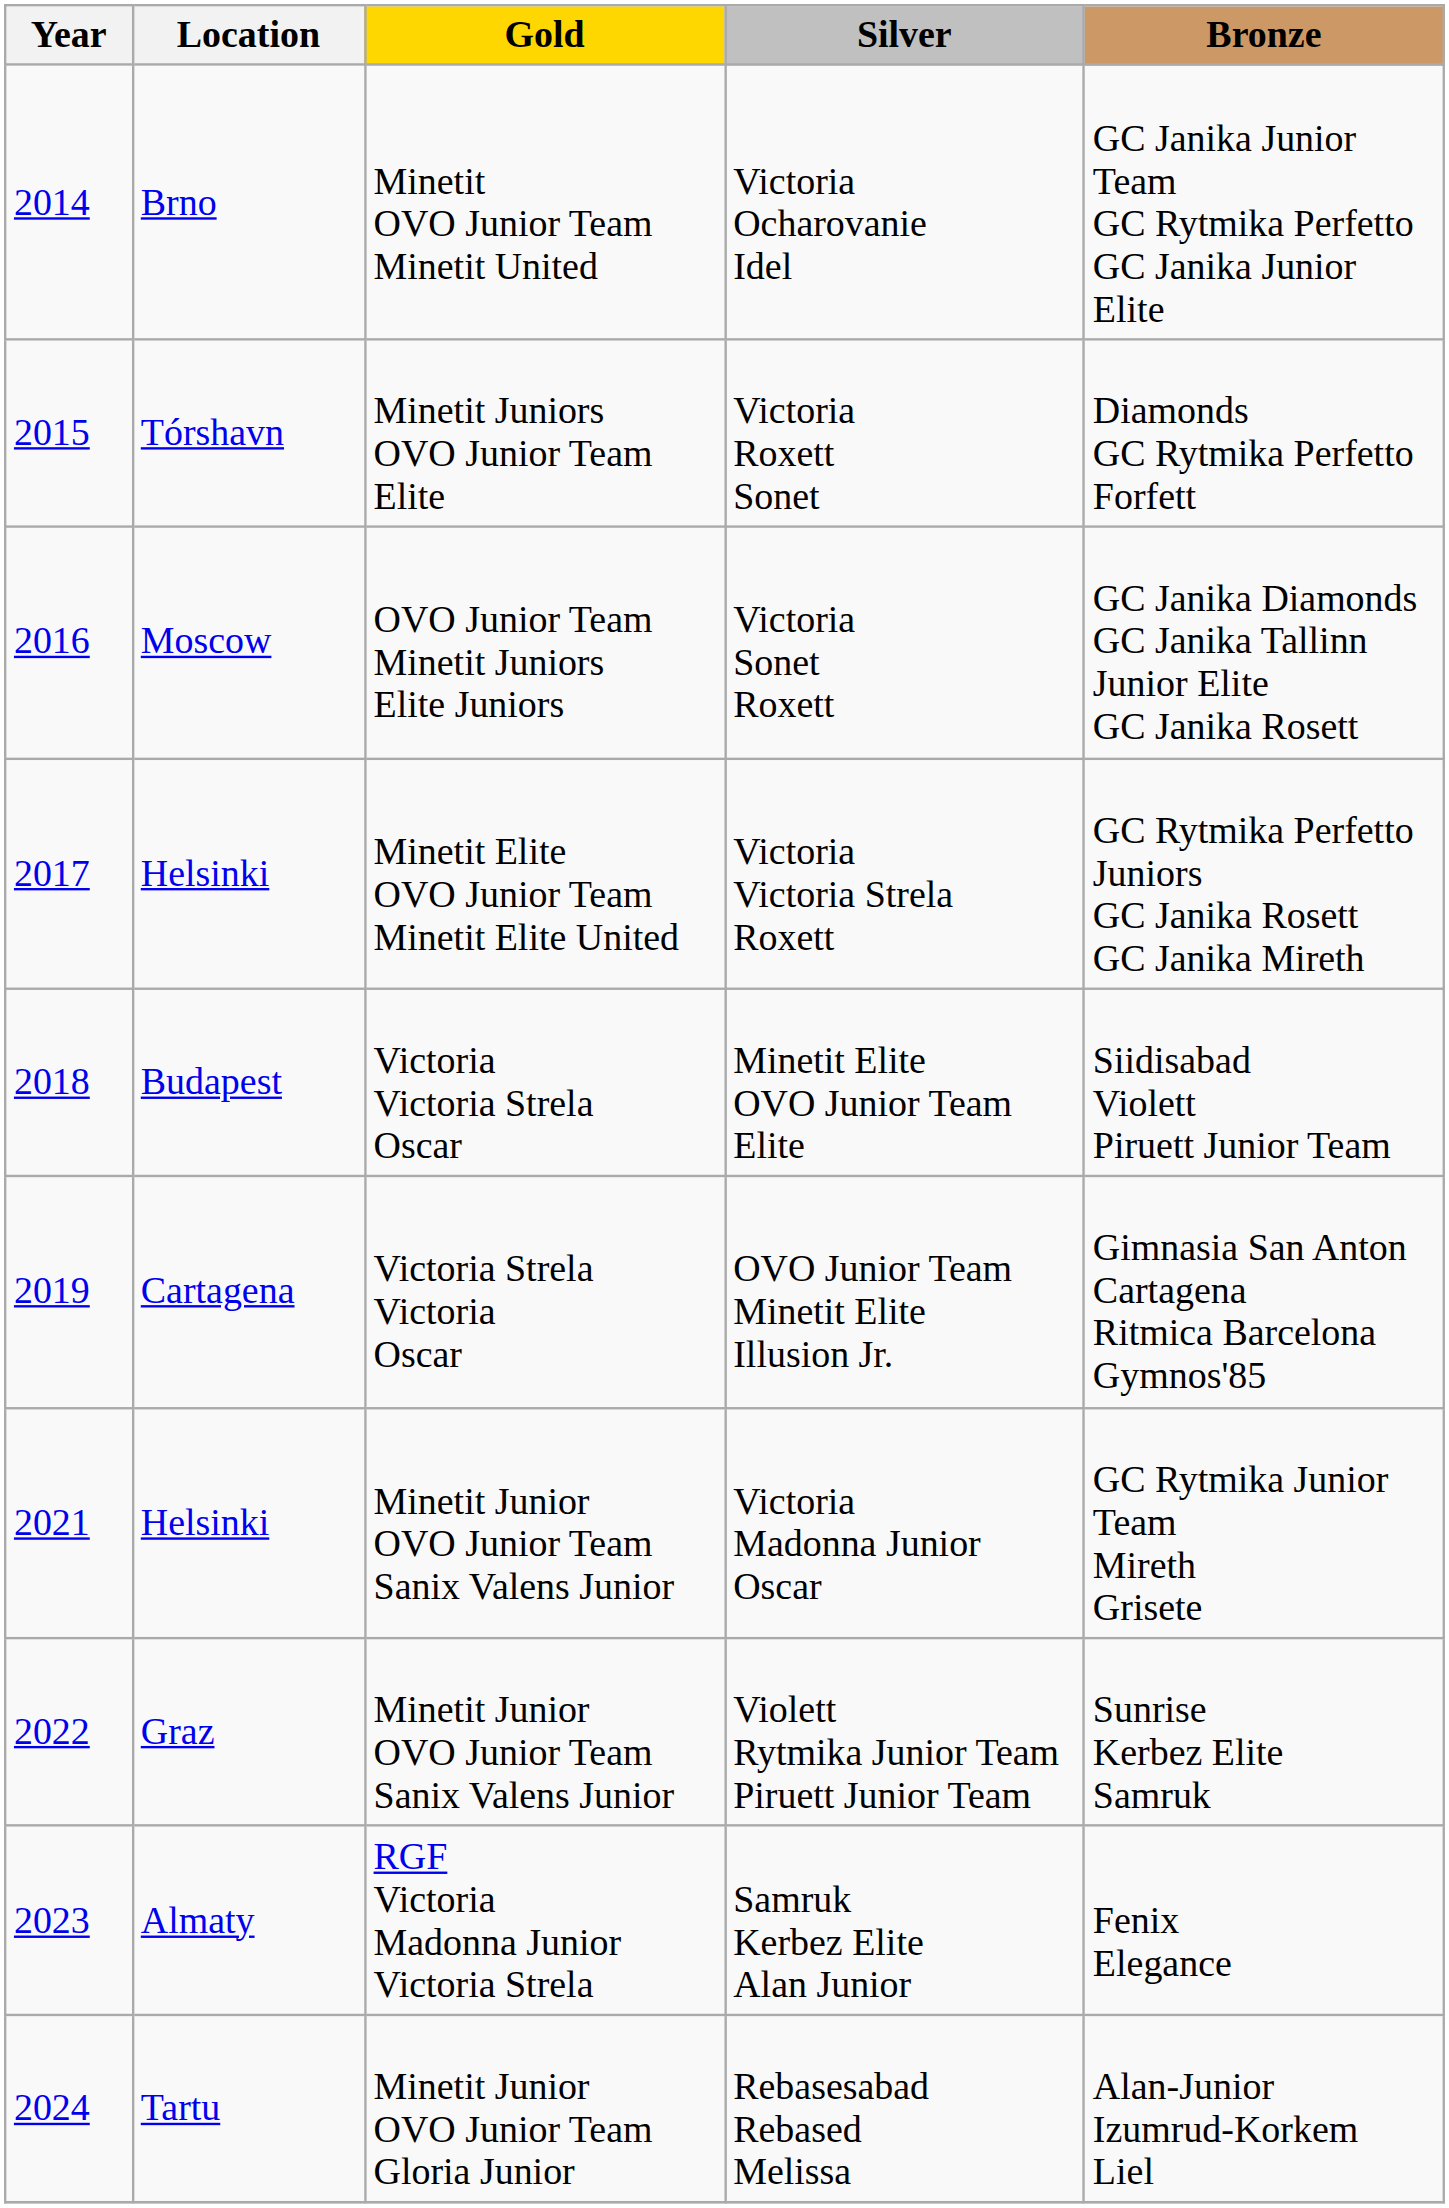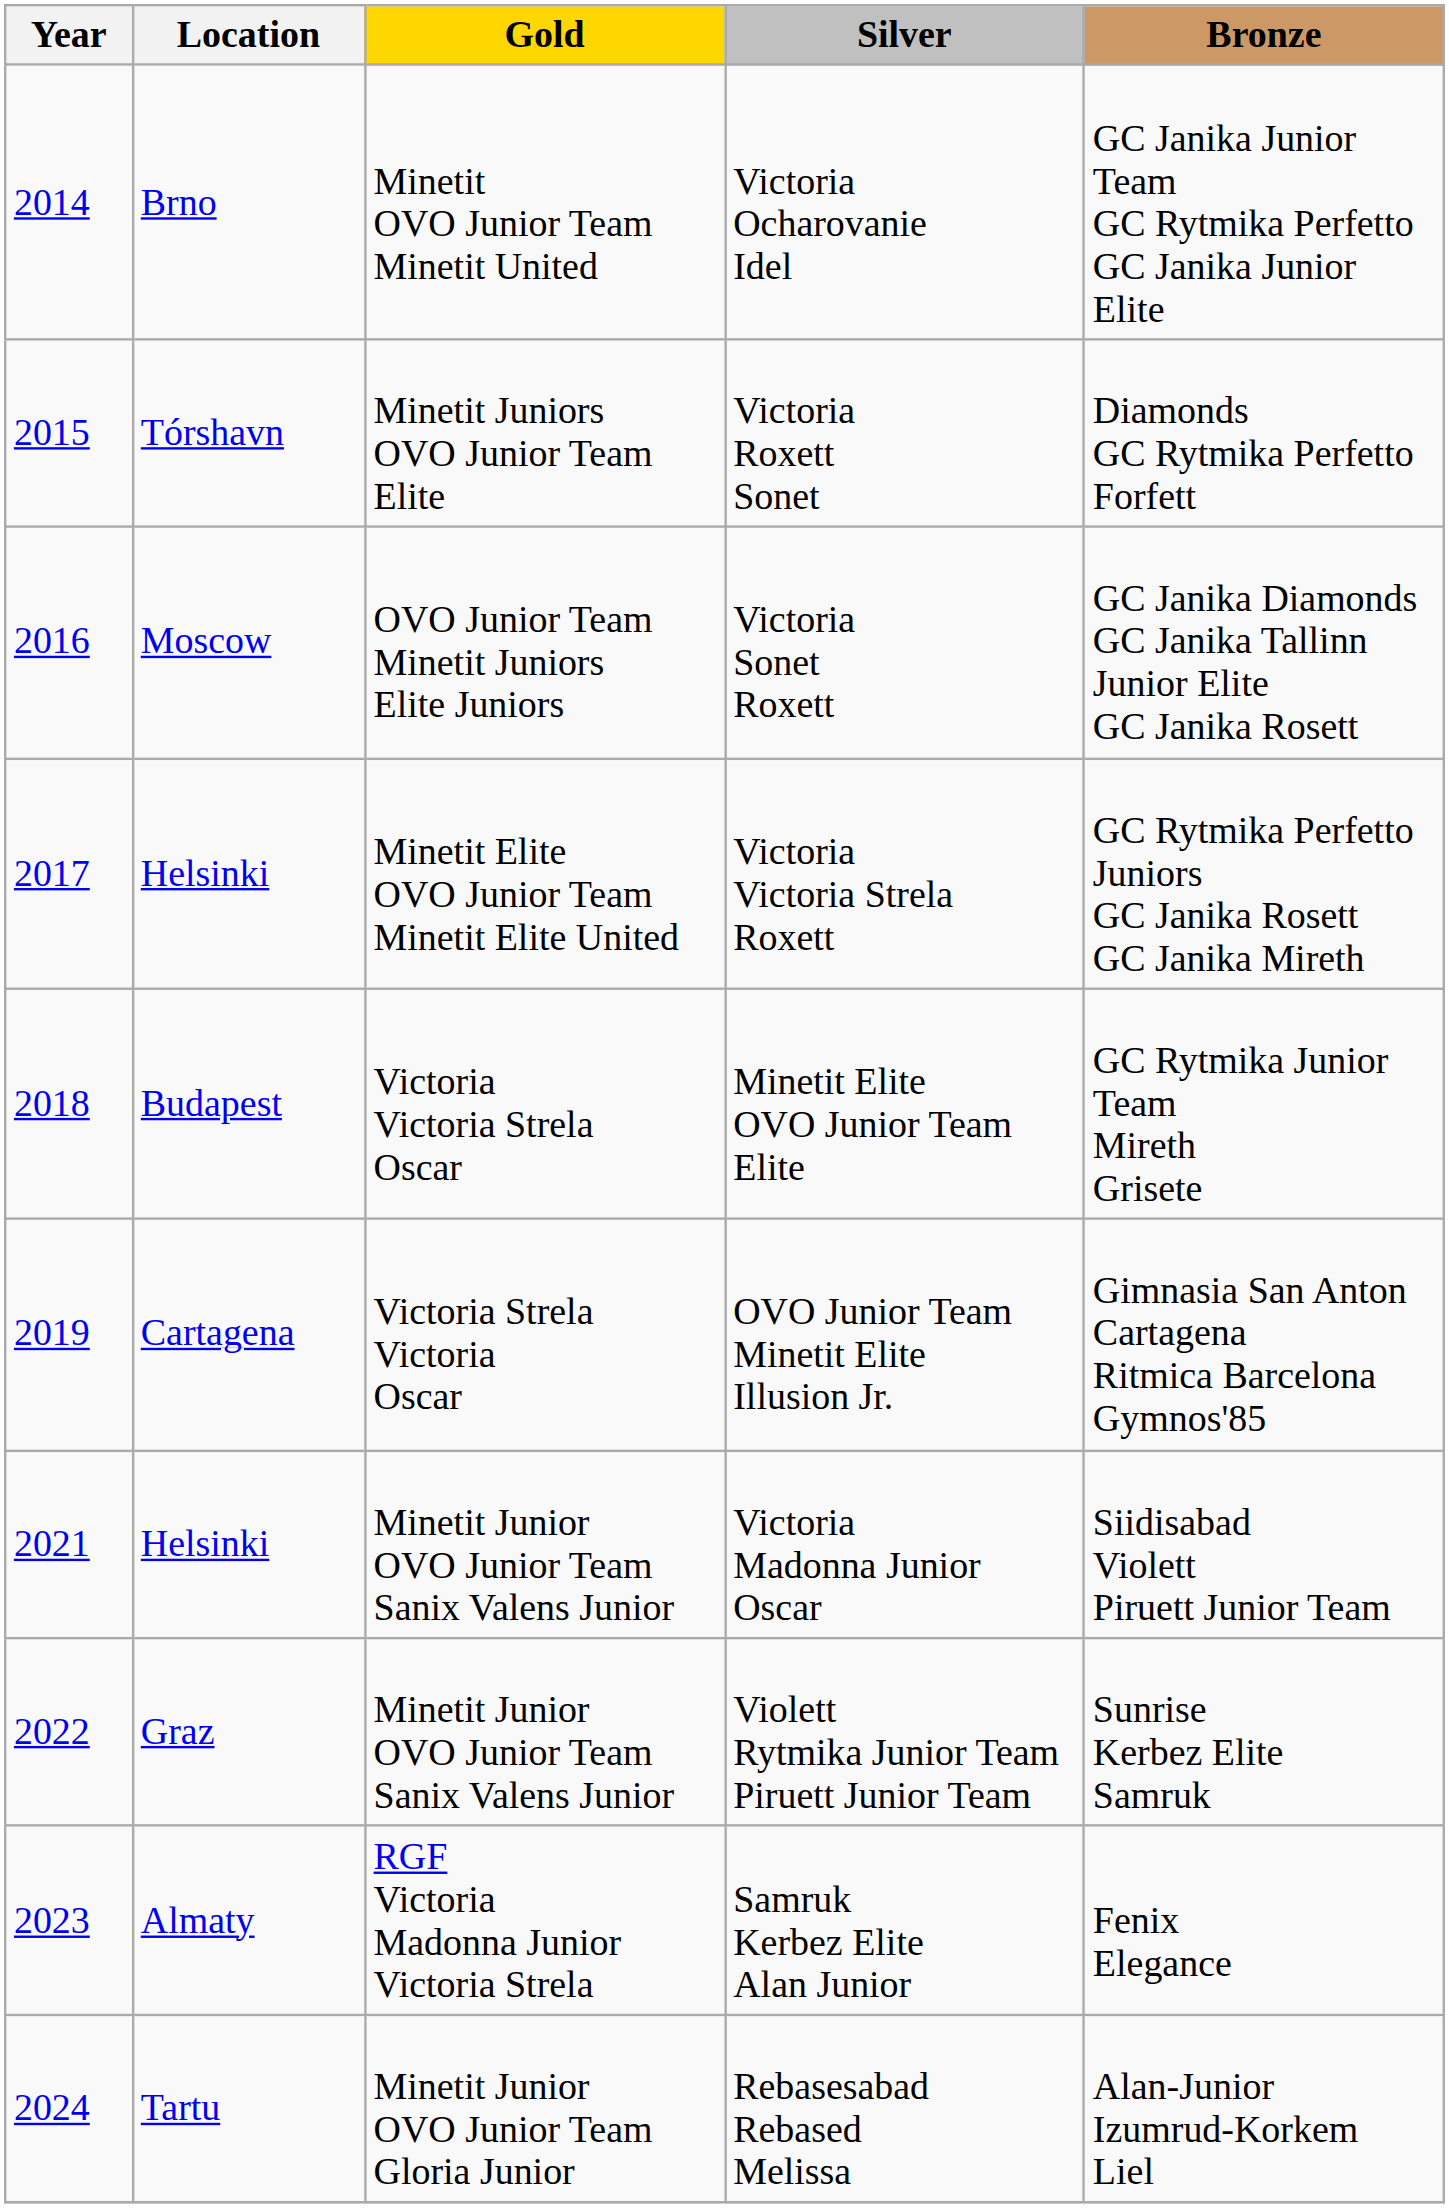Minetit Elite OVO Junior Team Elite | Bronze: Siidisabad Violett Piruett Junior Team -> GC Rytmika Junior Team Mireth Grisete
Victoria Madonna Junior Oscar | Bronze: GC Rytmika Junior Team Mireth Grisete -> Siidisabad Violett Piruett Junior Team
